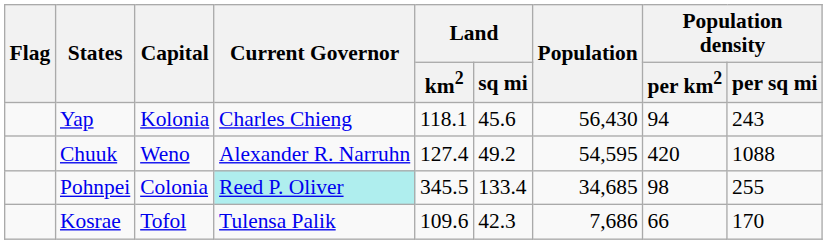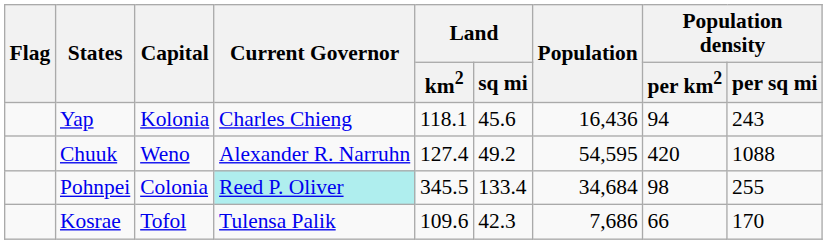Yap | Population: 56,430 -> 16,436
Pohnpei | Population: 34,685 -> 34,684
